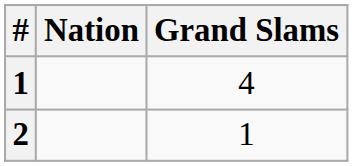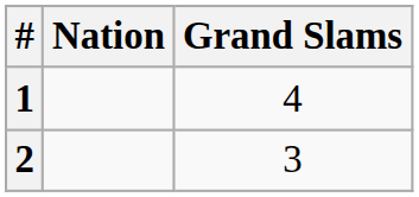2 | Grand Slams: 1 -> 3
